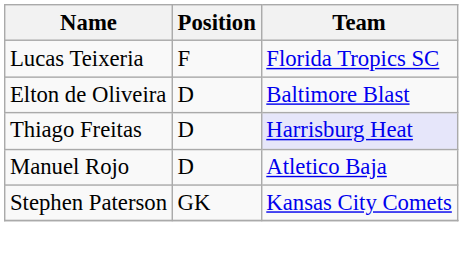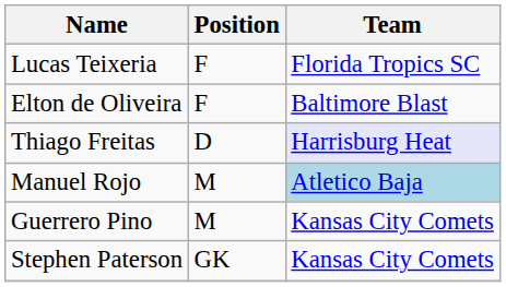Elton de Oliveira | Position: D -> F
Manuel Rojo | Position: D -> M
Manuel Rojo | Team: no background -> lightblue background
+ row: Guerrero Pino | M | Kansas City Comets
